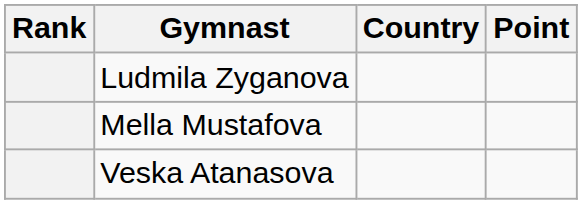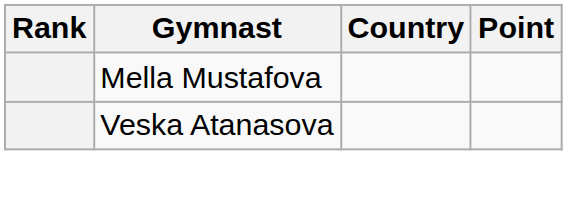- row: Ludmila Zyganova
